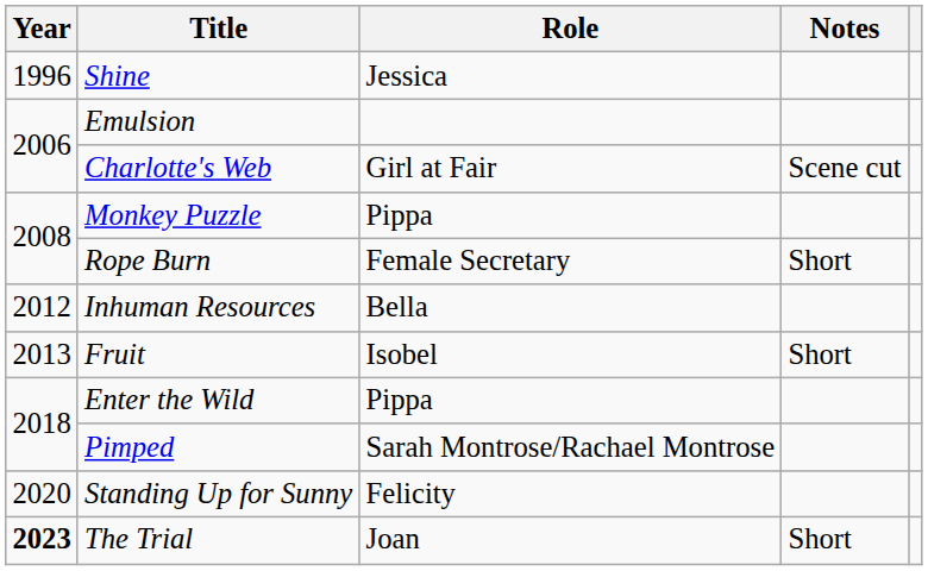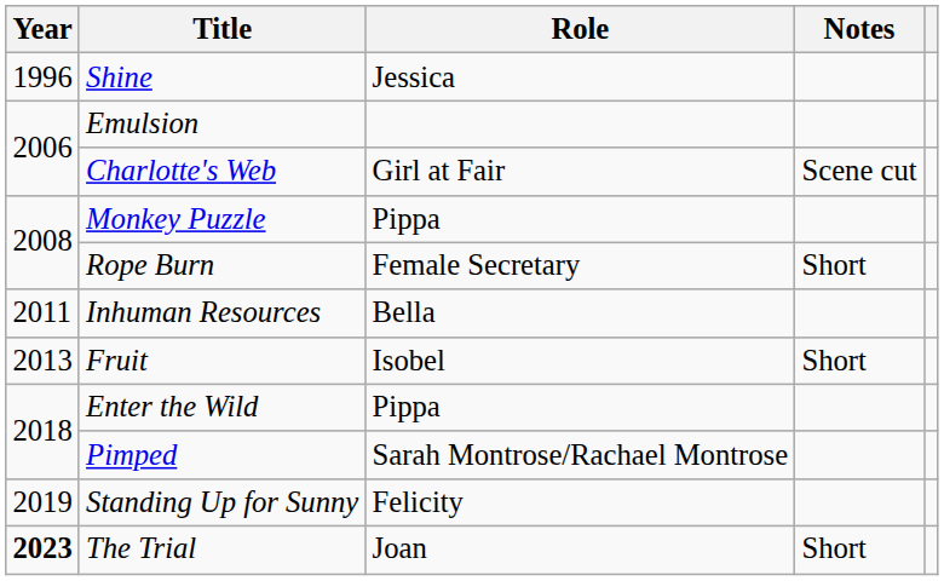Inhuman Resources | Year: 2012 -> 2011
Standing Up for Sunny | Year: 2020 -> 2019
